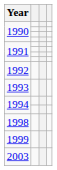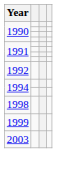- row: 1993
